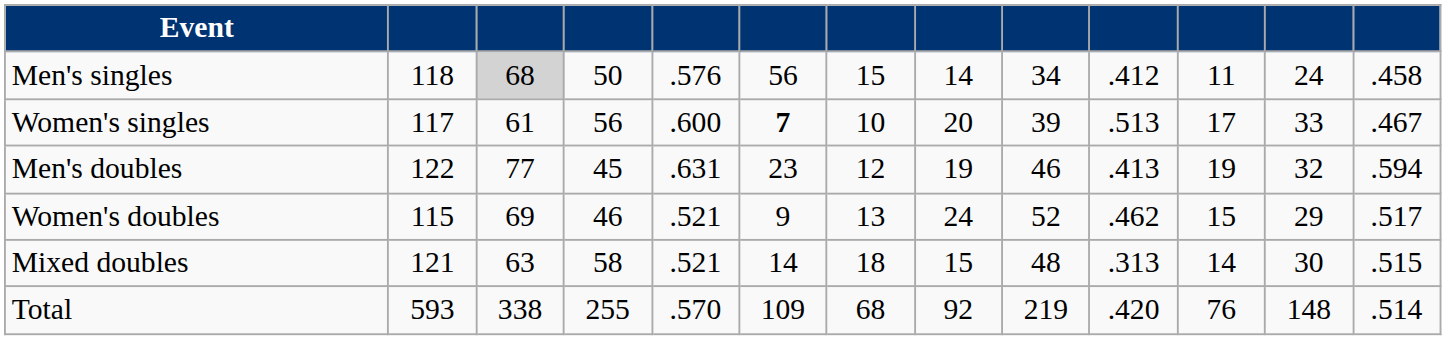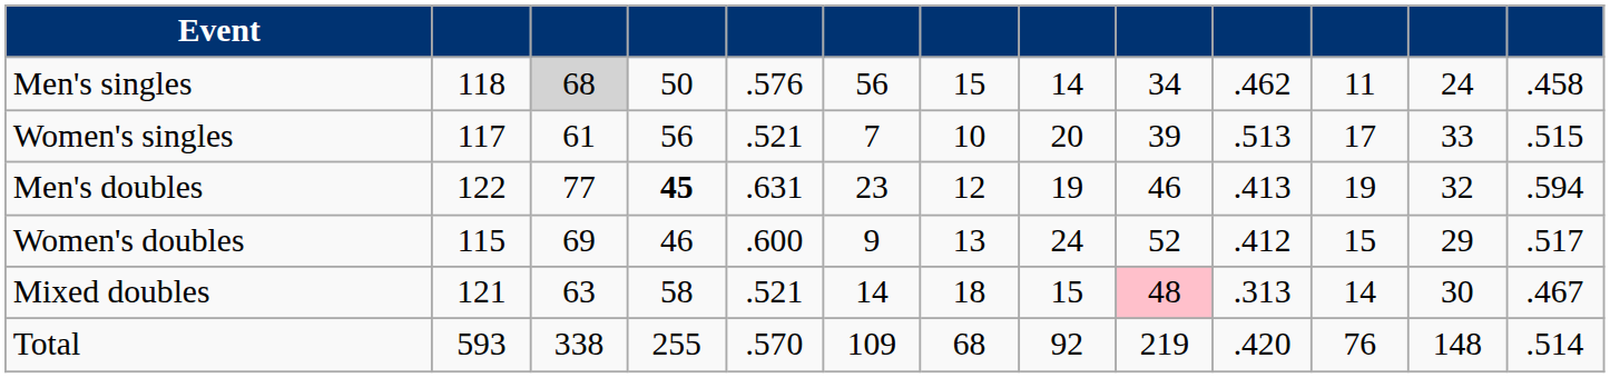Men's singles | column 10: .412 -> .462
Women's singles | column 5: .600 -> .521
Women's singles | column 6: bold -> normal
Women's singles | column 13: .467 -> .515
Men's doubles | column 4: normal -> bold
Women's doubles | column 5: .521 -> .600
Women's doubles | column 10: .462 -> .412
Mixed doubles | column 9: no background -> pink background
Mixed doubles | column 13: .515 -> .467
